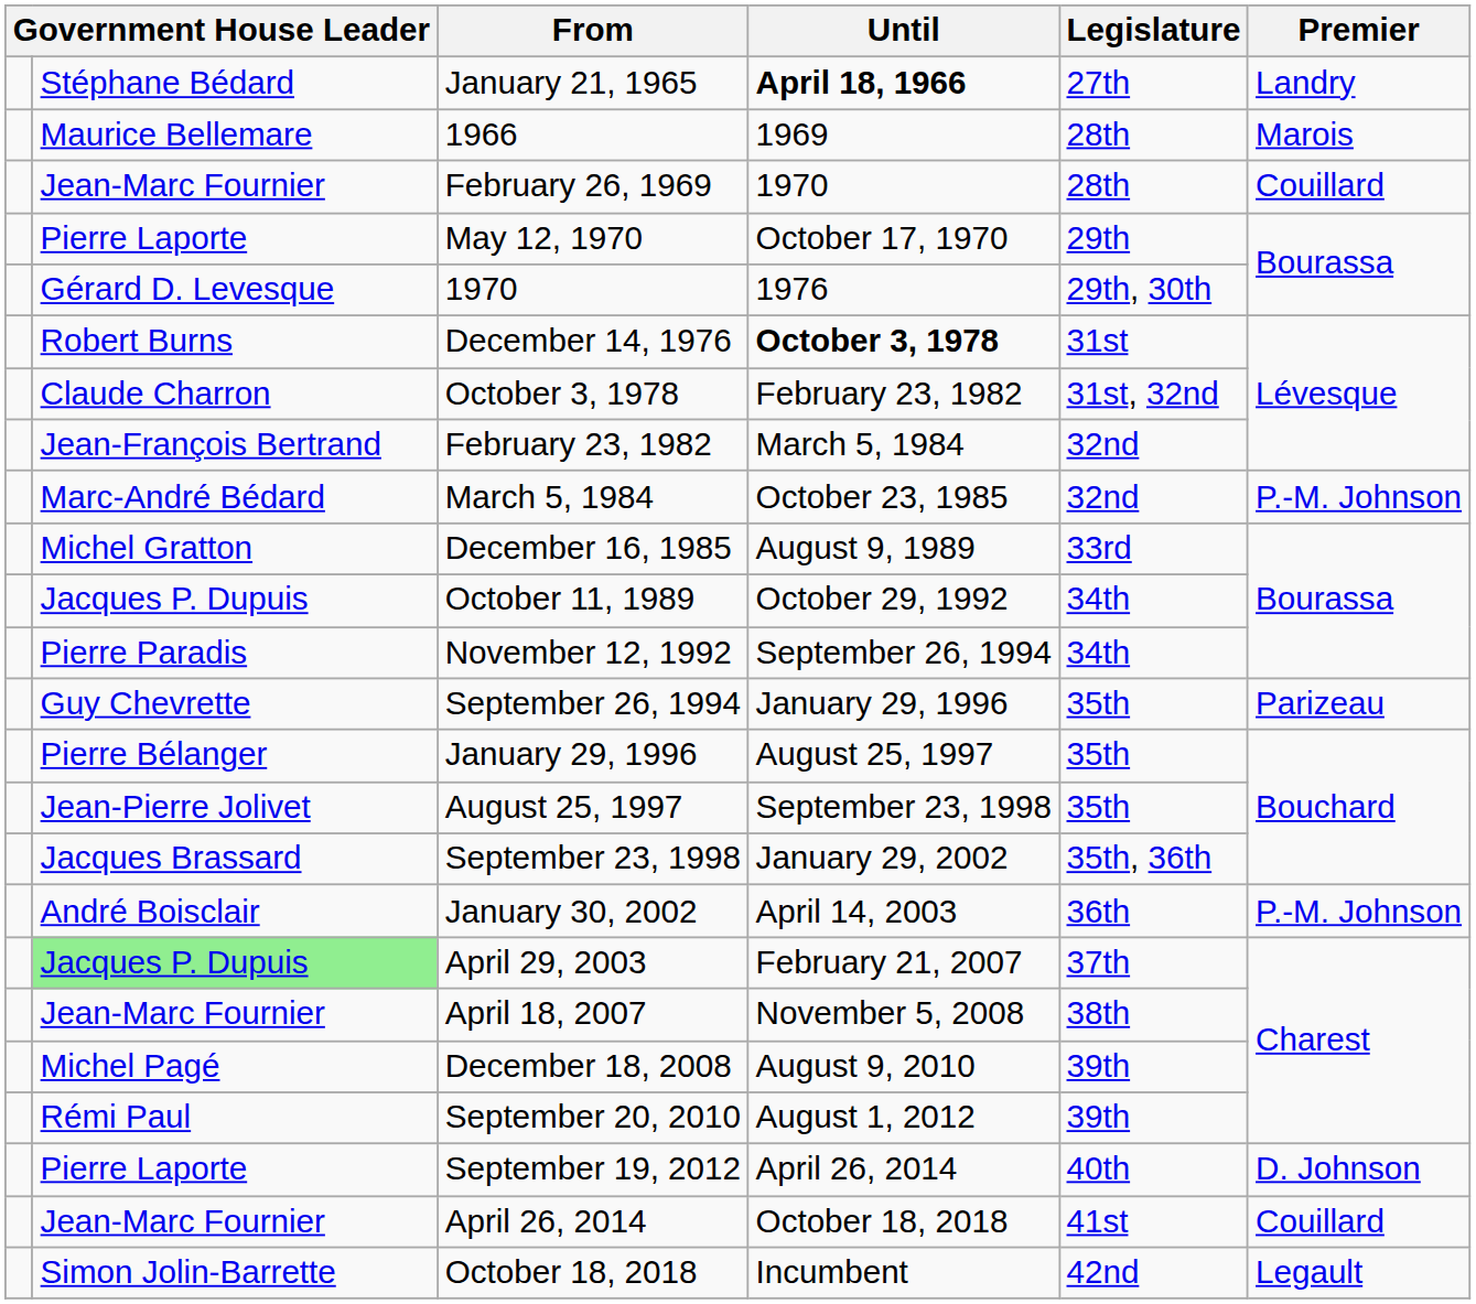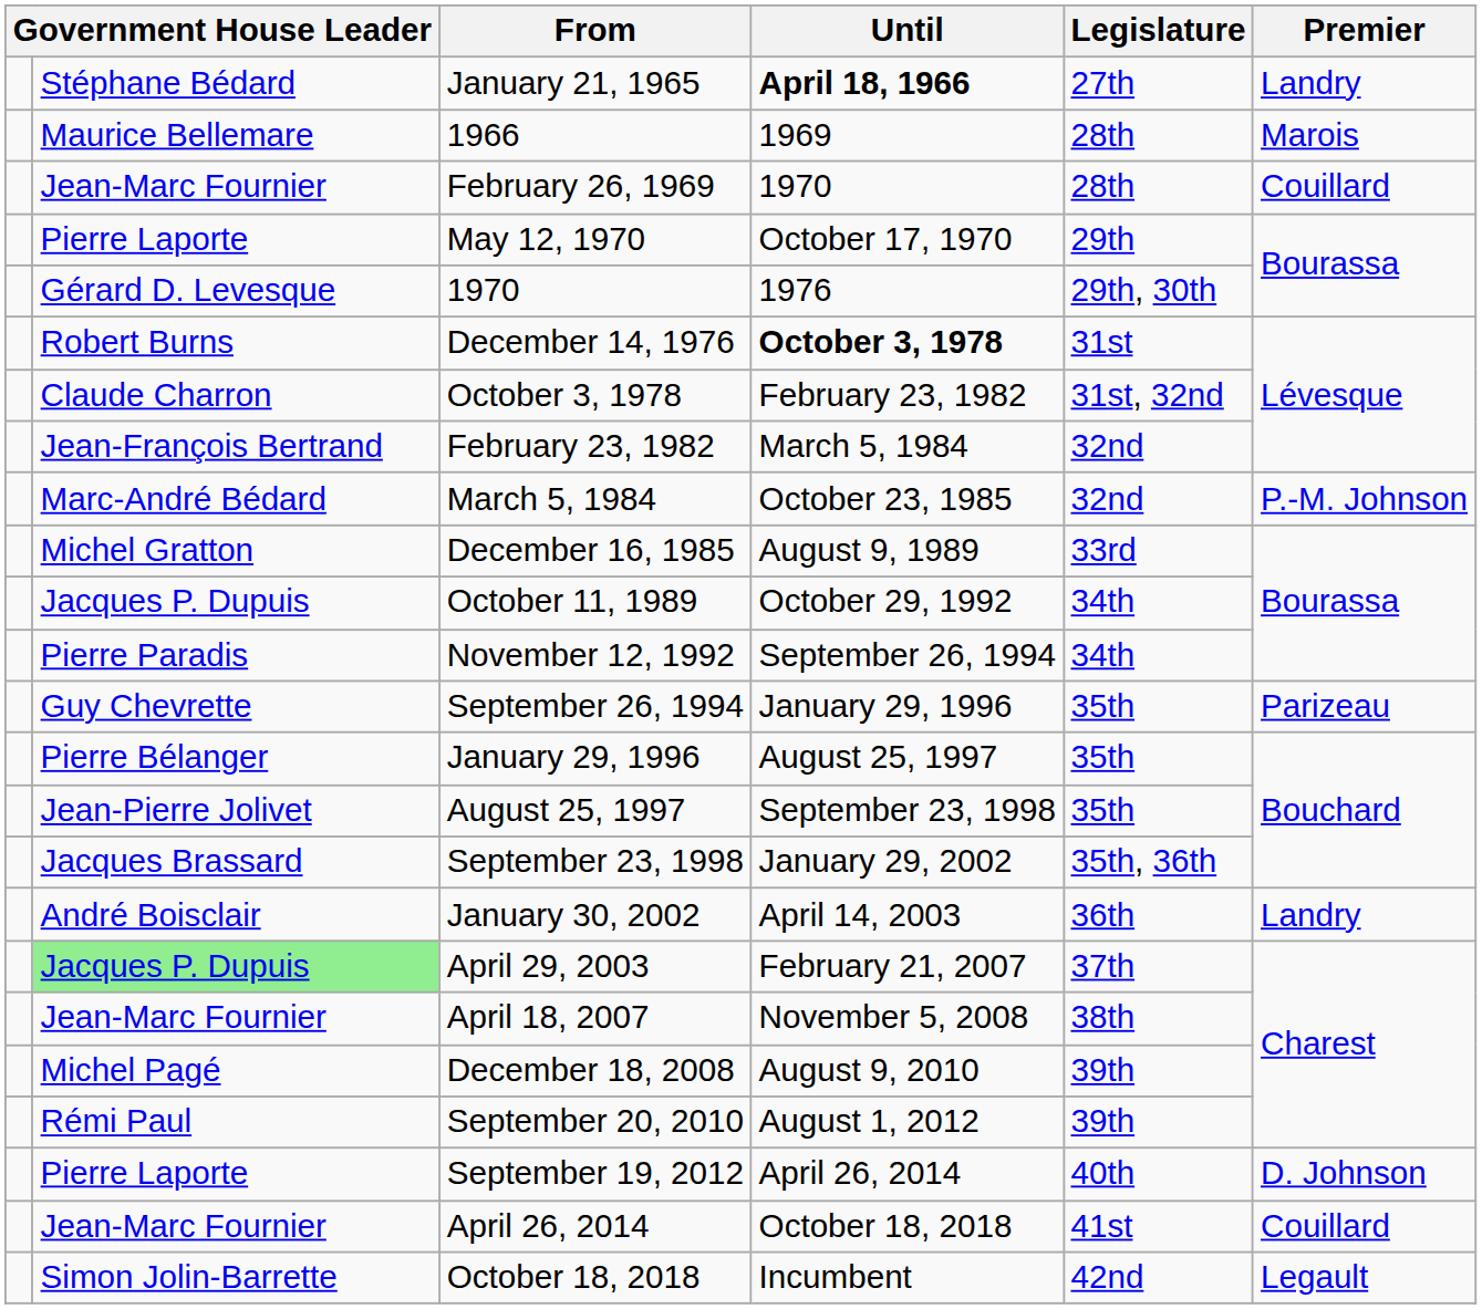January 30, 2002 | Premier: P.-M. Johnson -> Landry
